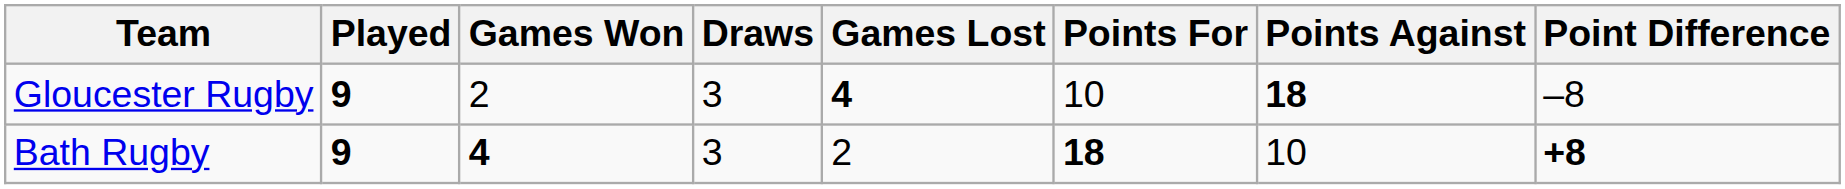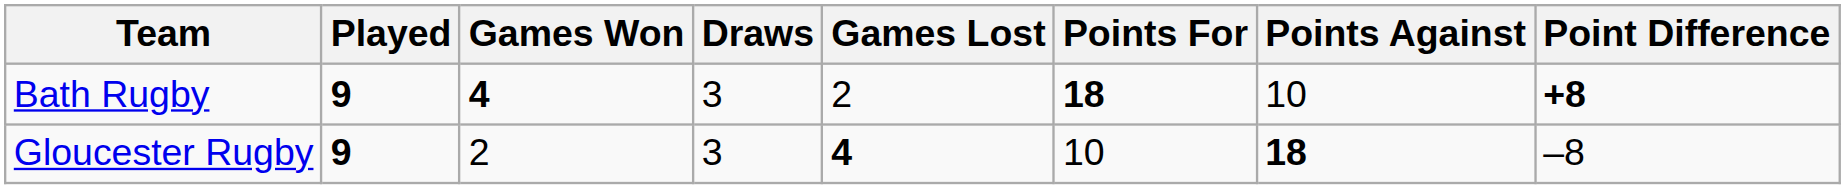rows swapped: Bath Rugby <-> Gloucester Rugby
